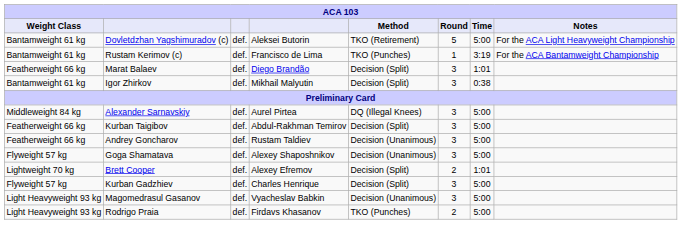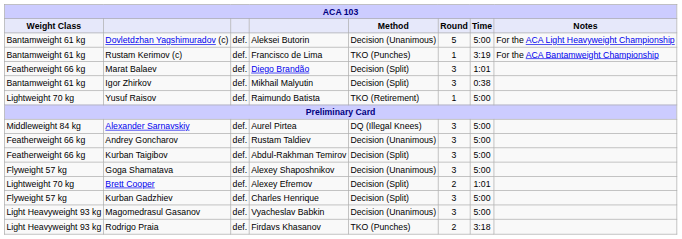Dovletdzhan Yagshimuradov (c) | Method: TKO (Retirement) -> Decision (Unanimous)
+ row: Lightweight 70 kg | Yusuf Raisov | def. | Raimundo Batista | TKO (Retirement) | 1 | 5:00
rows swapped: Andrey Goncharov <-> Kurban Taigibov
Rodrigo Praia | Time: 5:00 -> 3:18
